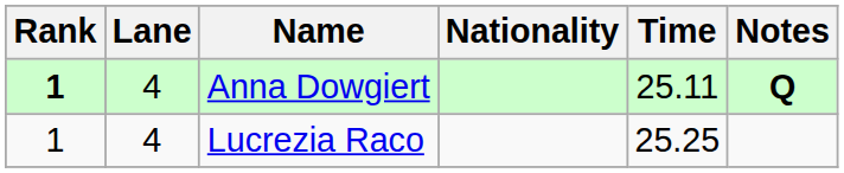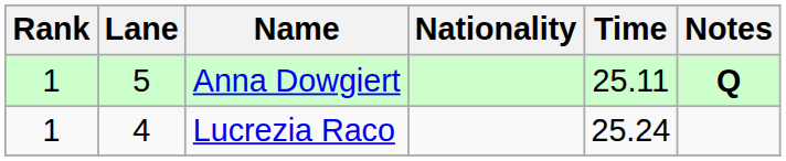Anna Dowgiert | Rank: bold -> normal
Anna Dowgiert | Lane: 4 -> 5
Lucrezia Raco | Time: 25.25 -> 25.24
